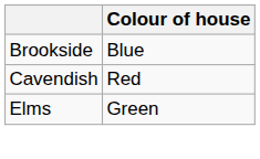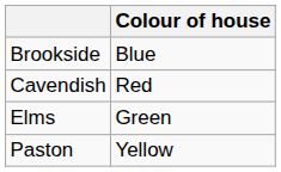+ row: Paston | Yellow
